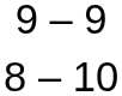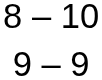rows swapped: 9 – 9 <-> 8 – 10
